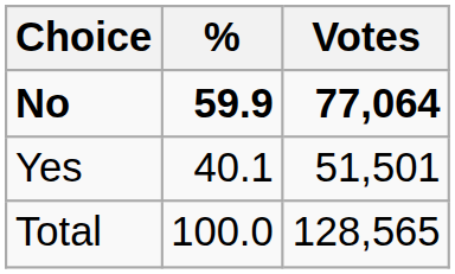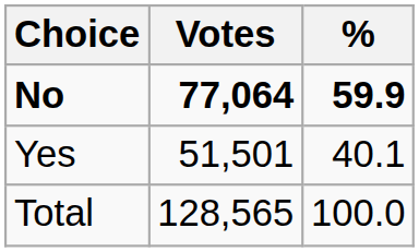columns swapped: Votes <-> %
